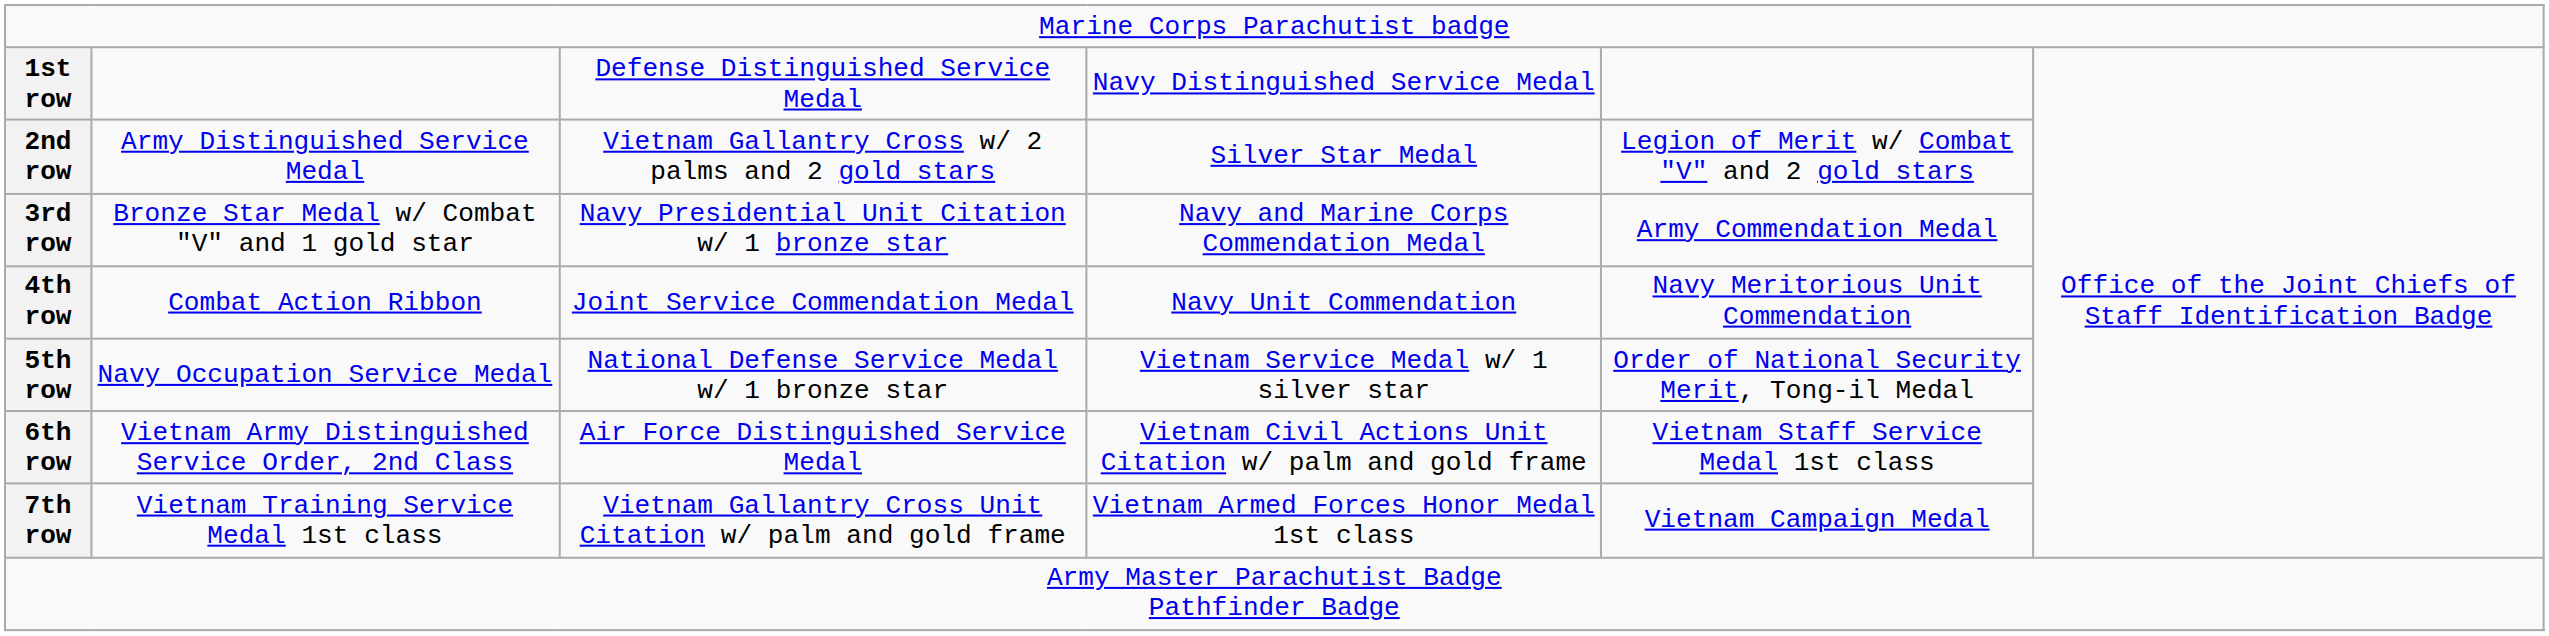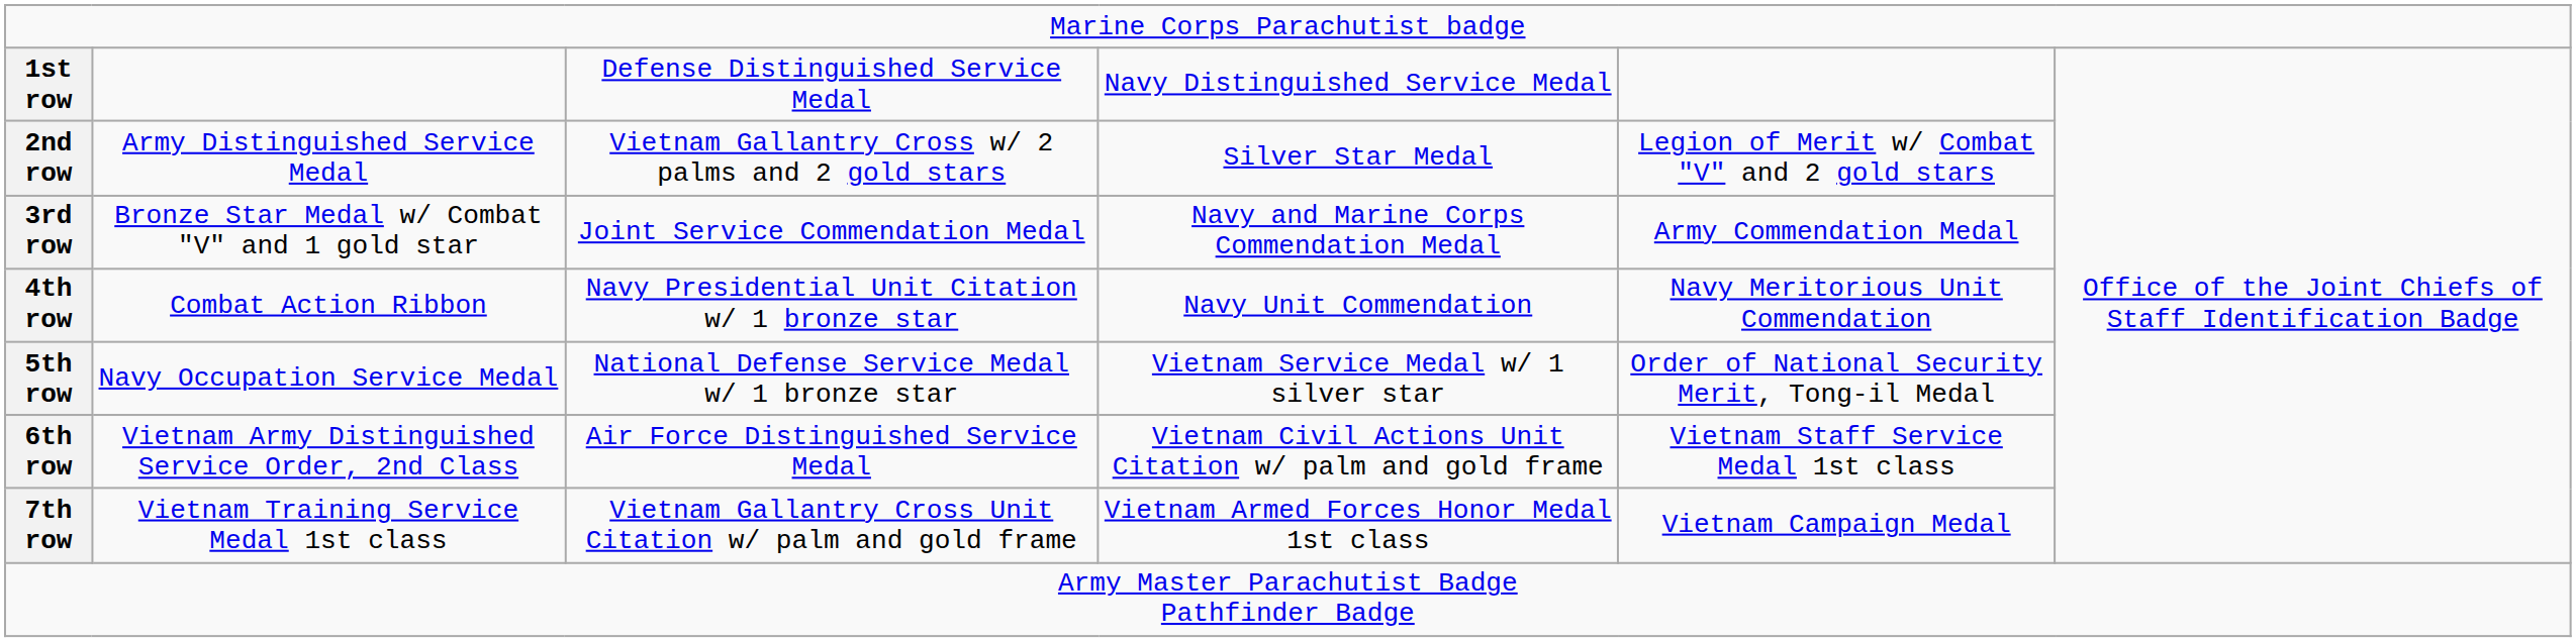3rd row | column 3: Navy Presidential Unit Citation w/ 1 bronze star -> Joint Service Commendation Medal
4th row | column 3: Joint Service Commendation Medal -> Navy Presidential Unit Citation w/ 1 bronze star
